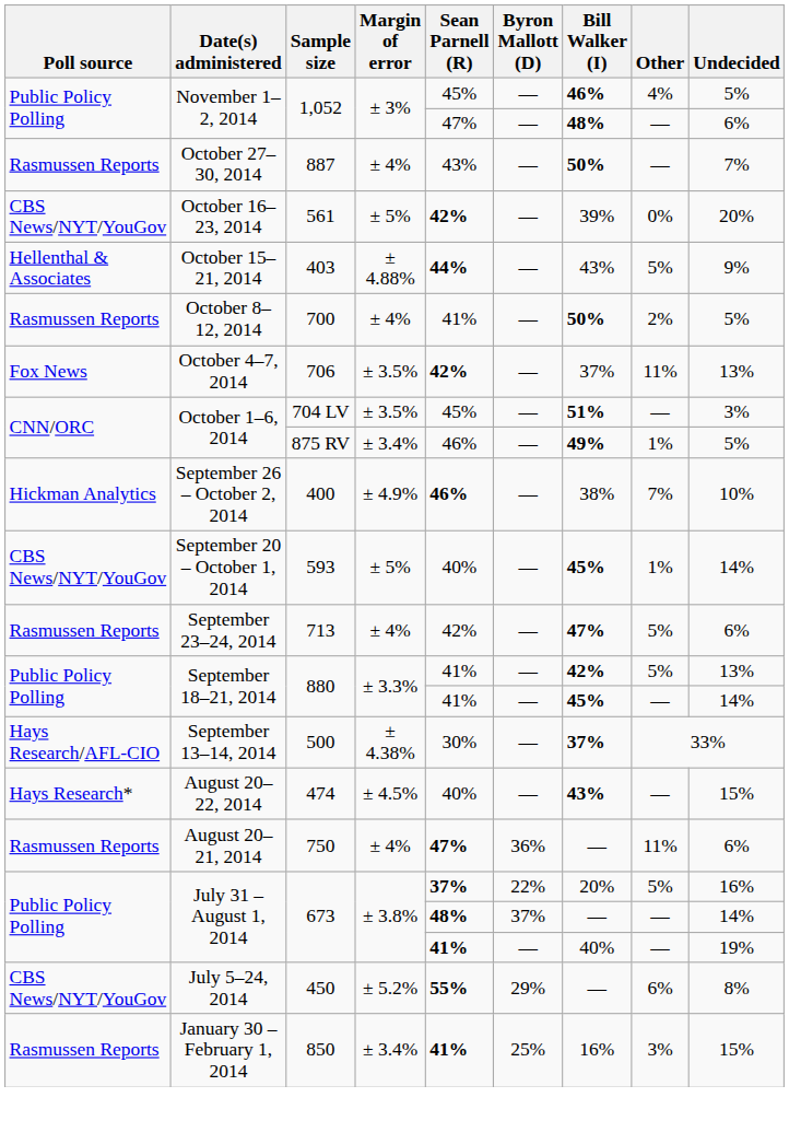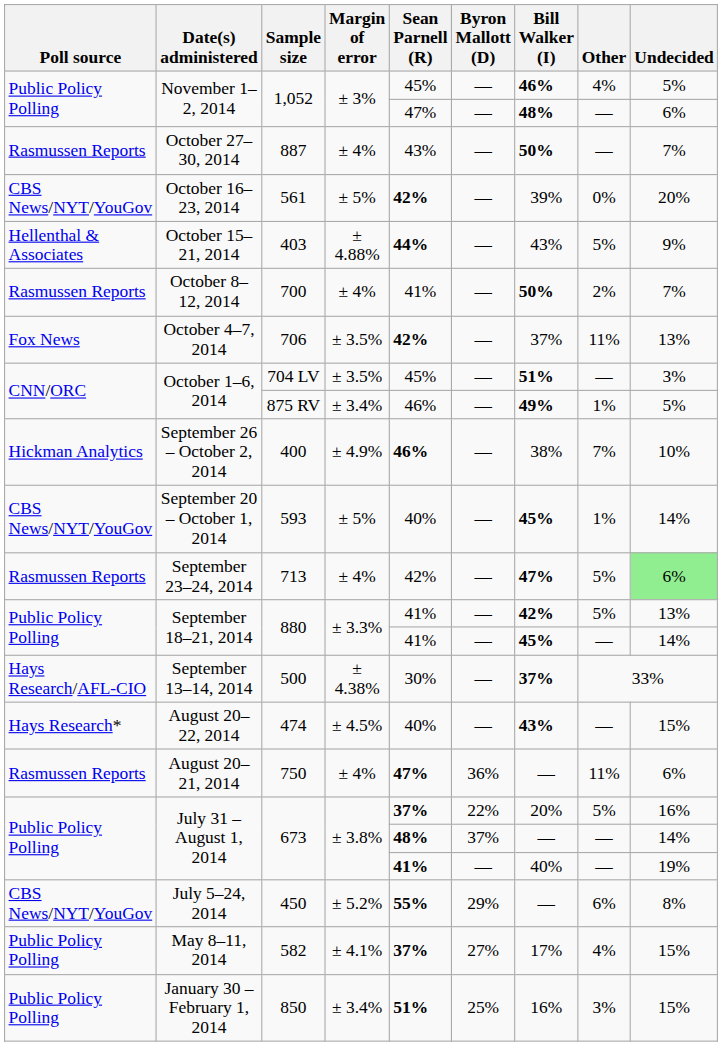700 | Undecided: 5% -> 7%
713 | Undecided: no background -> lightgreen background
+ row: Public Policy Polling | May 8–11, 2014 | 582 | ± 4.1% | 37% | 27% | 17% | 4% | 15%
850 | Poll source: Rasmussen Reports -> Public Policy Polling
850 | Sean Parnell (R): 41% -> 51%
